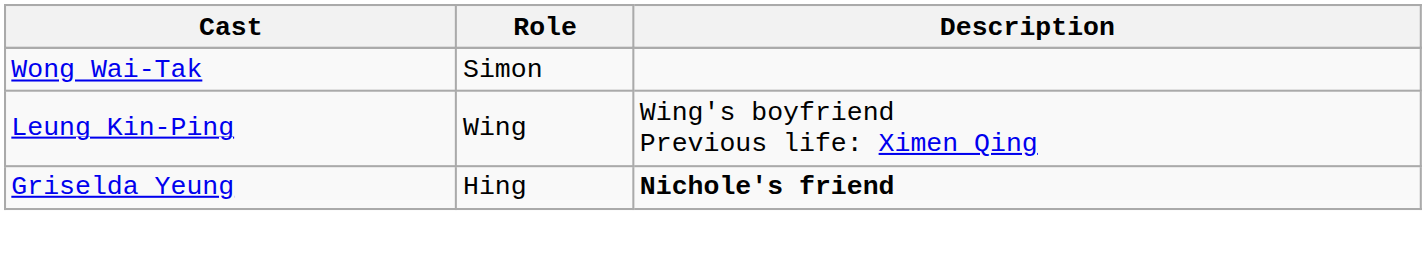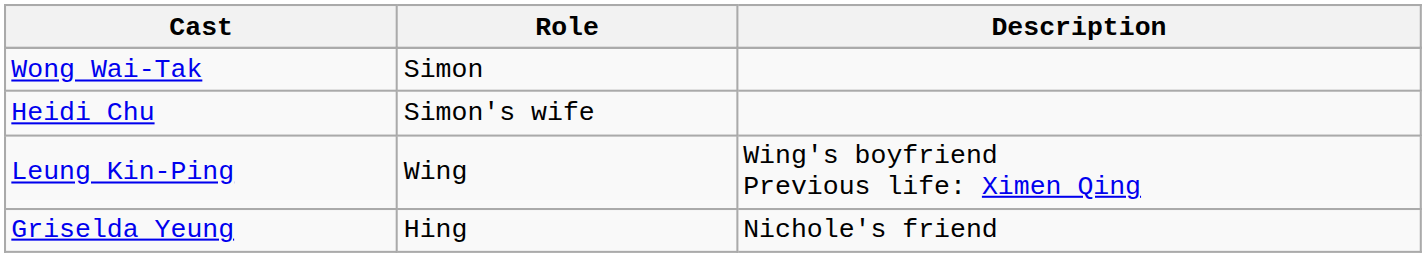+ row: Heidi Chu | Simon's wife
Griselda Yeung | Description: bold -> normal
